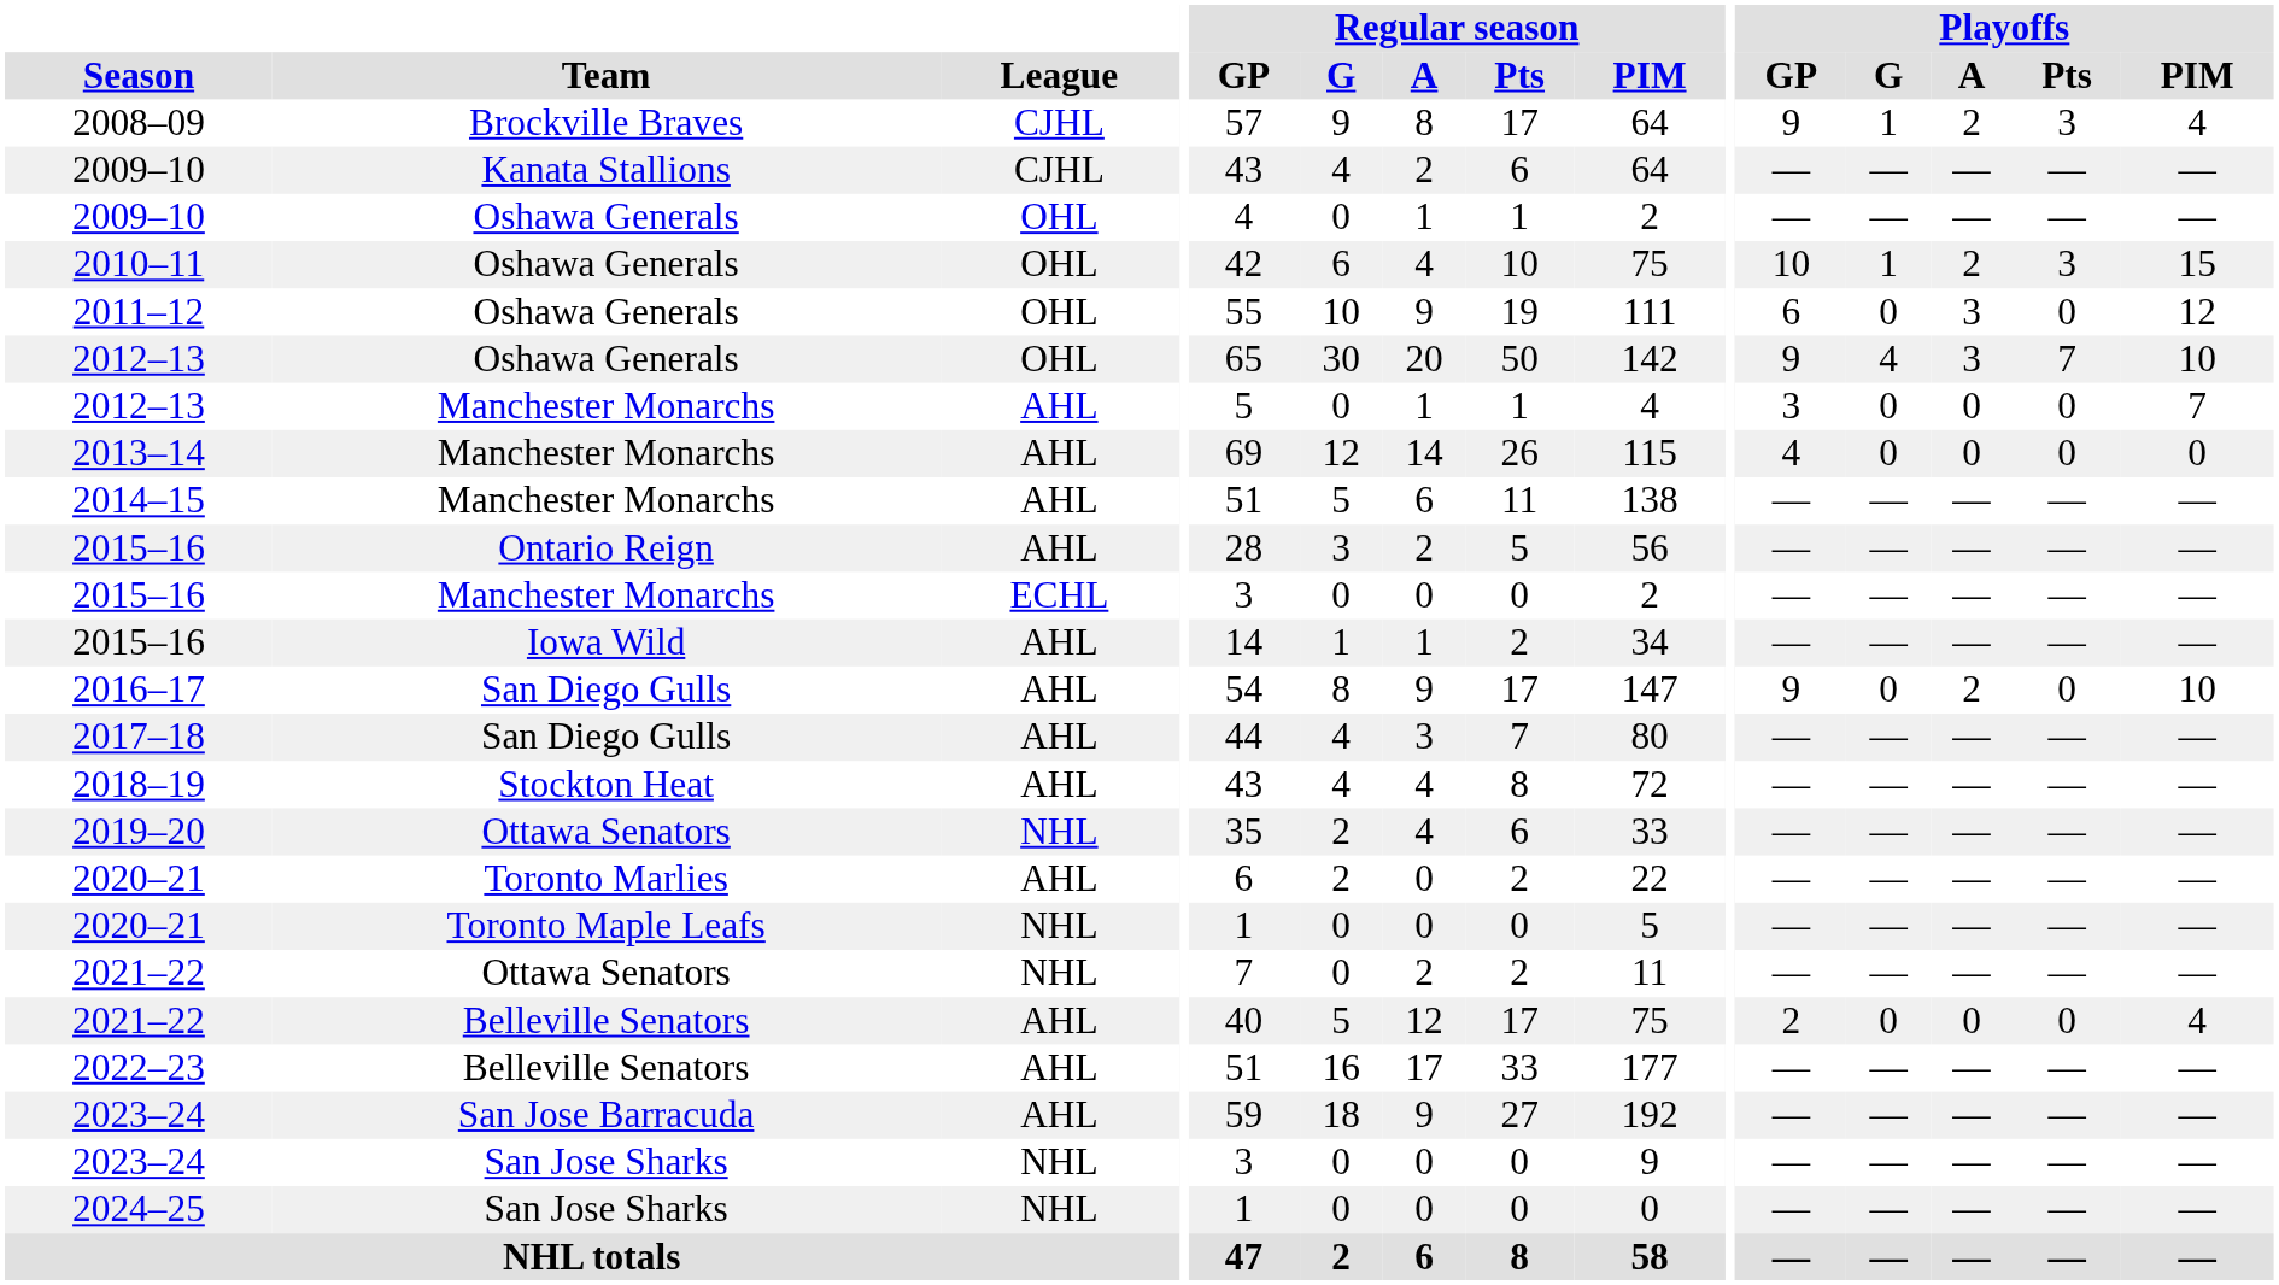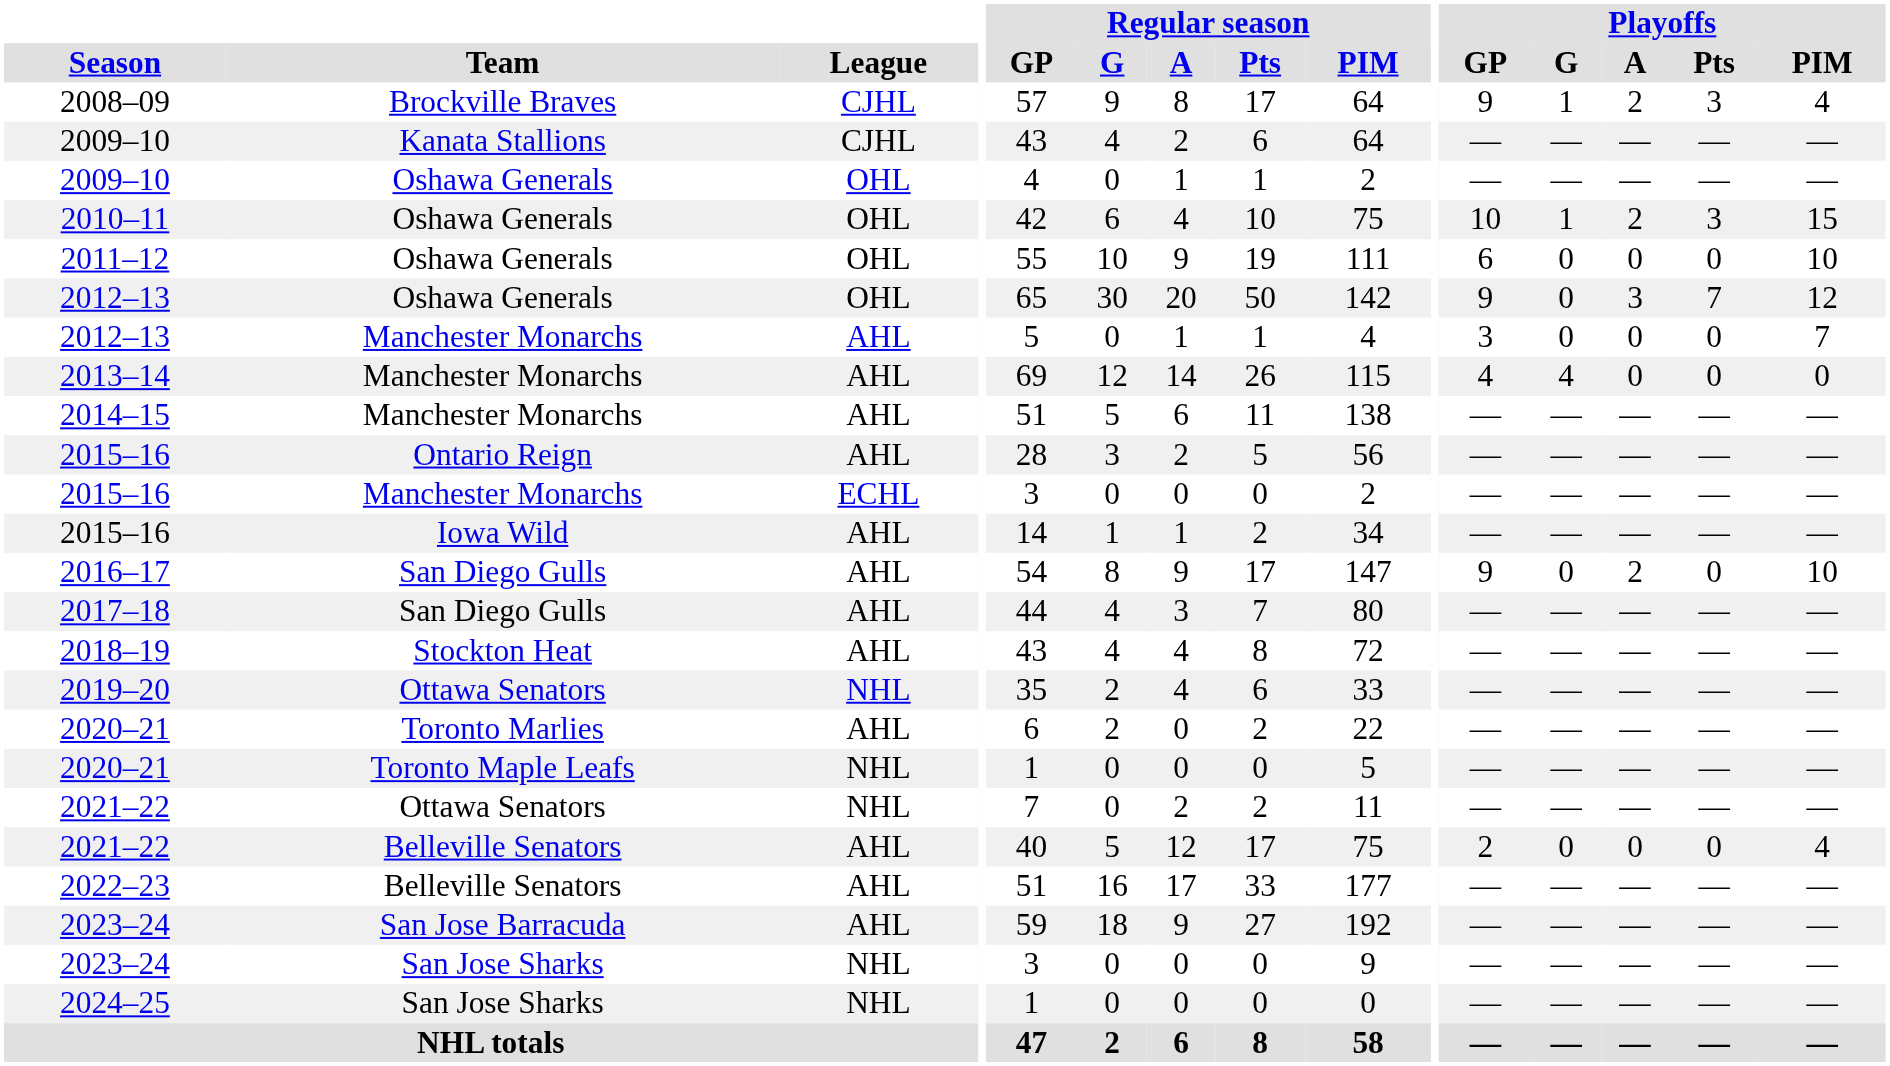2011–12 | Playoffs / A: 3 -> 0
2011–12 | Playoffs / PIM: 12 -> 10
2012–13 / Oshawa Generals | Playoffs / G: 4 -> 0
2012–13 / Oshawa Generals | Playoffs / PIM: 10 -> 12
2013–14 | Playoffs / G: 0 -> 4
